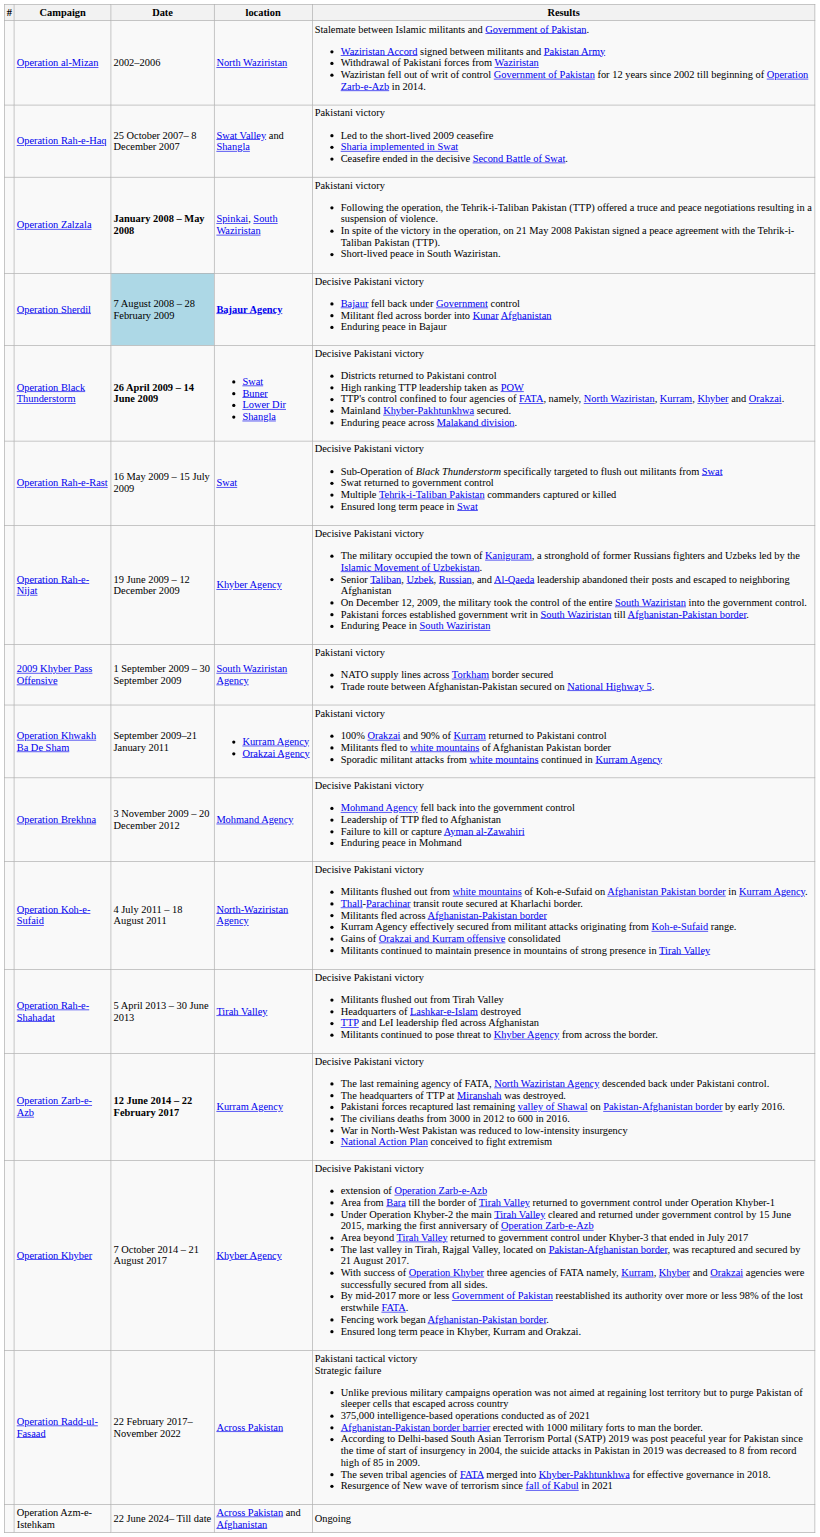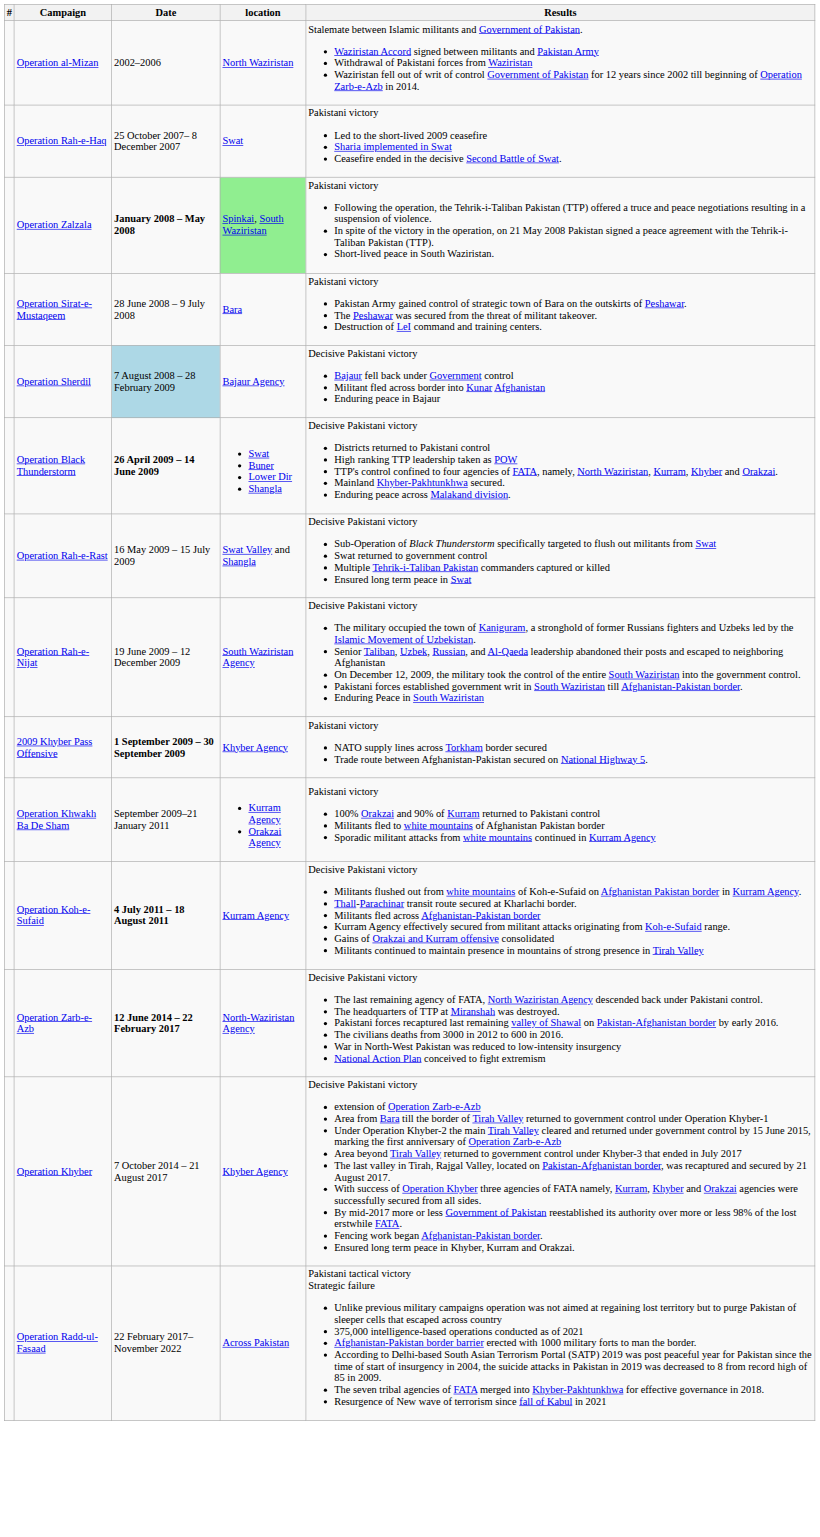Operation Rah-e-Haq | location: Swat Valley and Shangla -> Swat
Operation Zalzala | location: no background -> lightgreen background
+ row: Operation Sirat-e-Mustaqeem | 28 June 2008 – 9 July 2008 | Bara | Pakistani victory Pakistan Army gained control of strategic town of Bara on the outskirts of Peshawar. The Peshawar was secured from the threat of militant takeover. Destruction of LeI command and training centers.
Operation Sherdil | location: bold -> normal
Operation Rah-e-Rast | location: Swat -> Swat Valley and Shangla
Operation Rah-e-Nijat | location: Khyber Agency -> South Waziristan Agency
2009 Khyber Pass Offensive | Date: normal -> bold
2009 Khyber Pass Offensive | location: South Waziristan Agency -> Khyber Agency
- row: Operation Brekhna | 3 November 2009 – 20 December 2012 | Mohmand Agency | Decisive Pakistani victory Mohmand Agency fell back into the government control Leadership of TTP fled to Afghanistan Failure to kill or capture Ayman al-Zawahiri Enduring peace in Mohmand
Operation Koh-e-Sufaid | Date: normal -> bold
Operation Koh-e-Sufaid | location: North-Waziristan Agency -> Kurram Agency
- row: Operation Rah-e-Shahadat | 5 April 2013 – 30 June 2013 | Tirah Valley | Decisive Pakistani victory Militants flushed out from Tirah Valley Headquarters of Lashkar-e-Islam destroyed TTP and LeI leadership fled across Afghanistan Militants continued to pose threat to Khyber Agency from across the border.
Operation Zarb-e-Azb | location: Kurram Agency -> North-Waziristan Agency
- row: Operation Azm-e-Istehkam | 22 June 2024– Till date | Across Pakistan and Afghanistan | Ongoing
